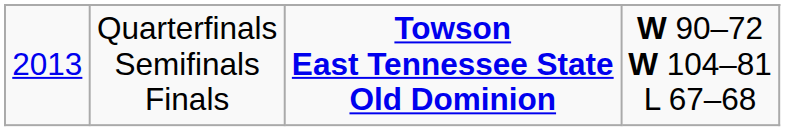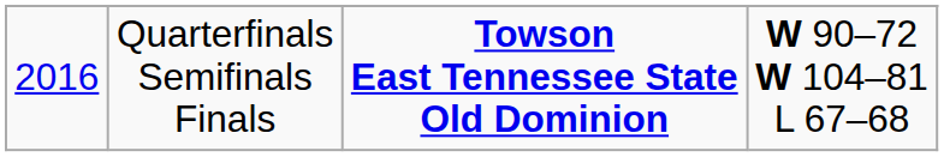Quarterfinals Semifinals Finals | column 1: 2013 -> 2016
